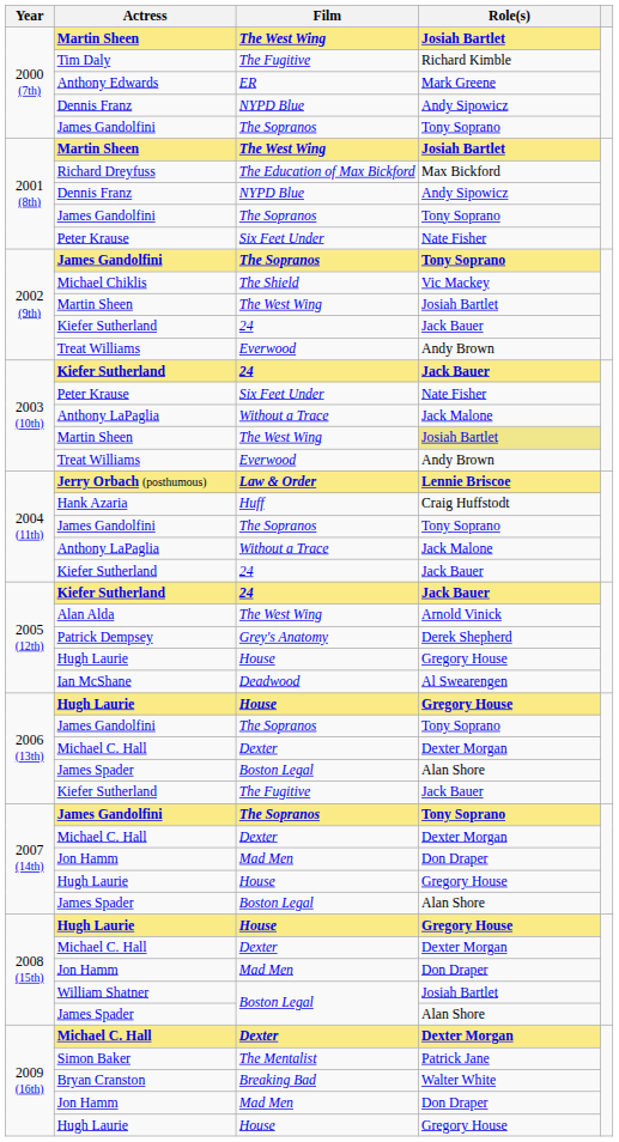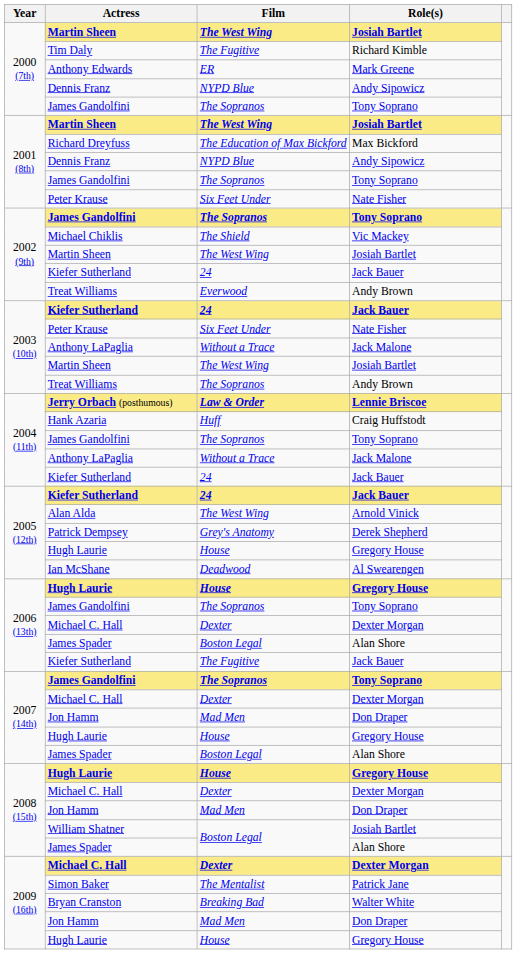2003 (10th) / Martin Sheen | Role(s): khaki background -> no background
2003 (10th) / Treat Williams | Film: Everwood -> The Sopranos
